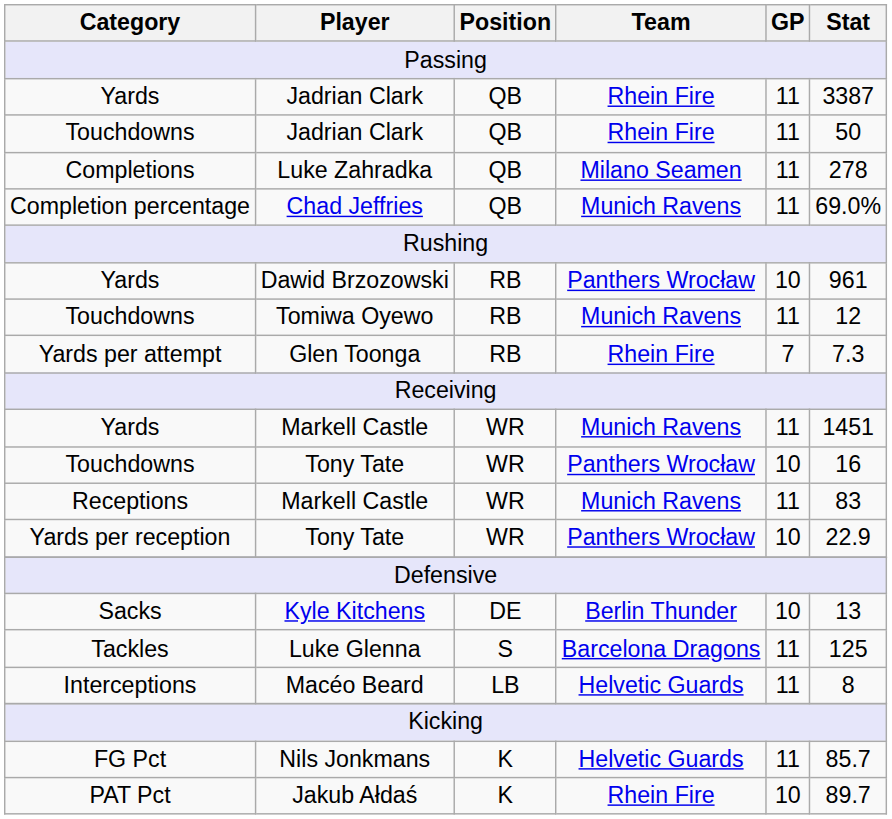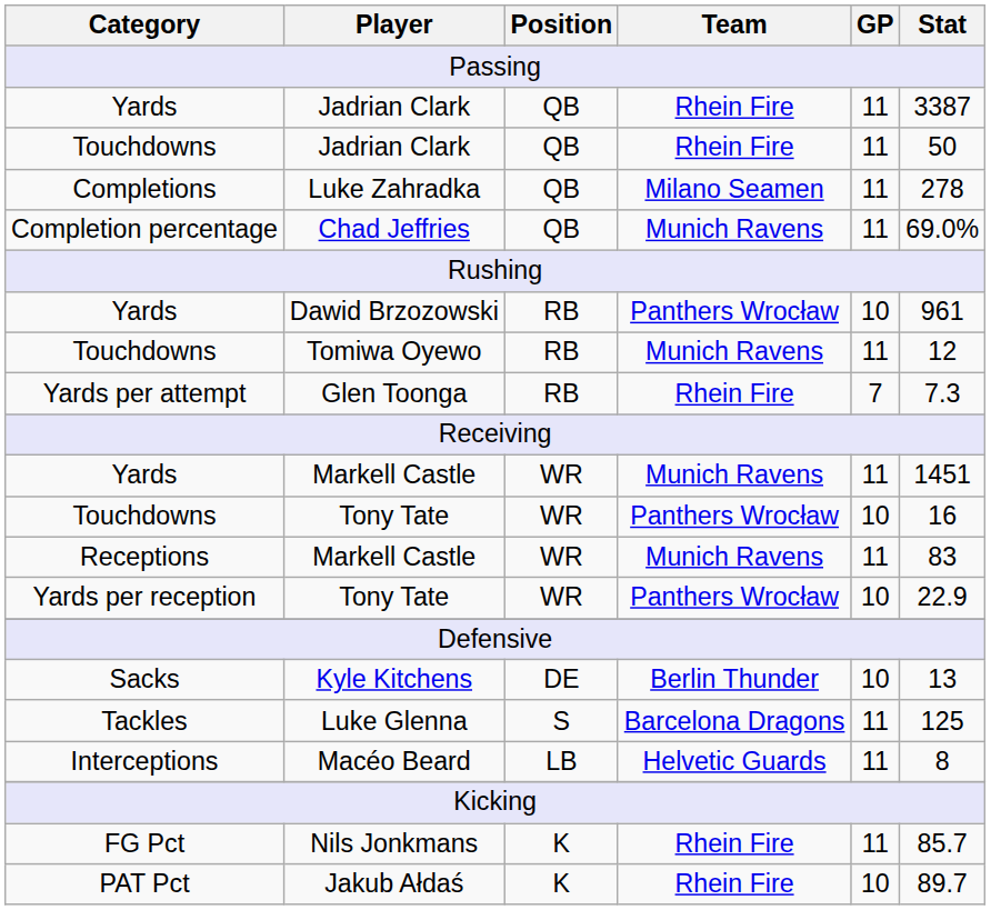Nils Jonkmans | Team: Helvetic Guards -> Rhein Fire
